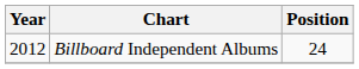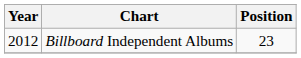Billboard Independent Albums | Position: 24 -> 23
